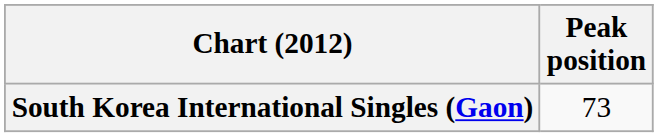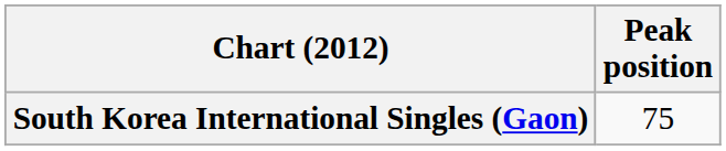South Korea International Singles (Gaon) | Peak position: 73 -> 75
